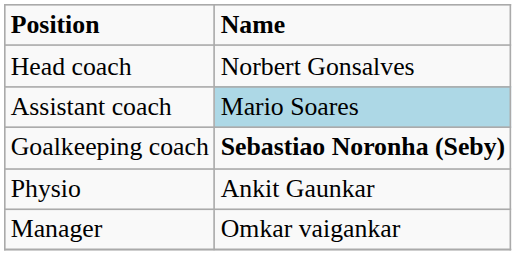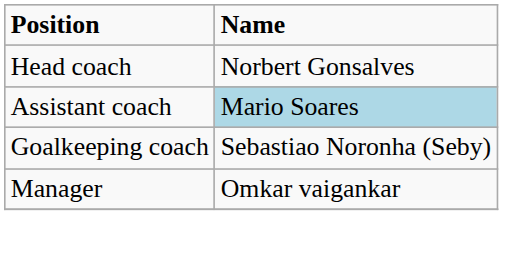Goalkeeping coach | Name: bold -> normal
- row: Physio | Ankit Gaunkar
